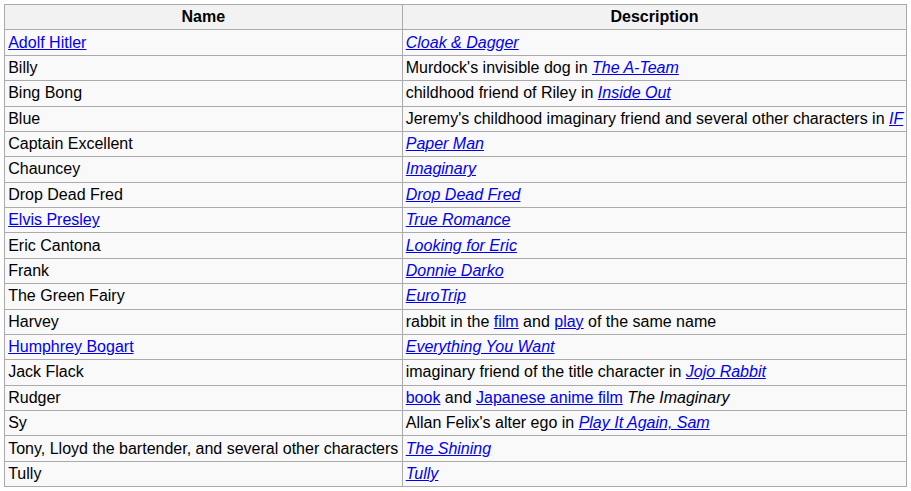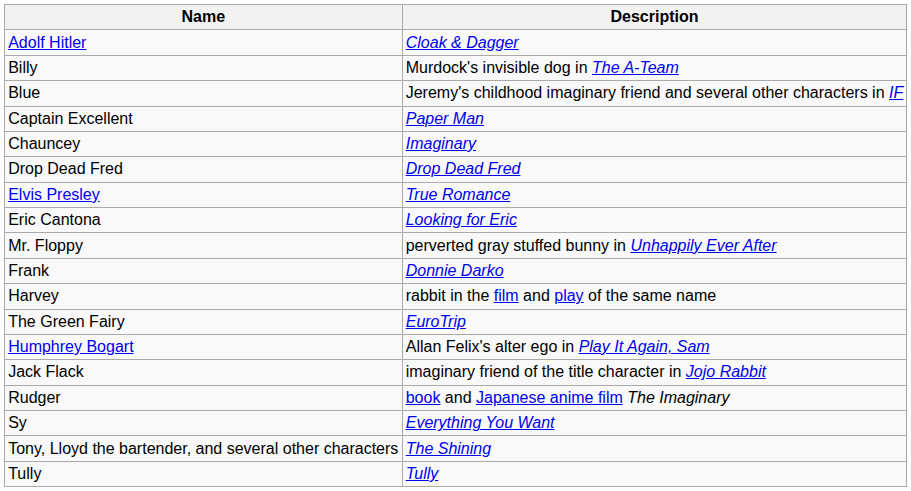- row: Bing Bong | childhood friend of Riley in Inside Out
+ row: Mr. Floppy | perverted gray stuffed bunny in Unhappily Ever After
rows swapped: The Green Fairy <-> Harvey
Humphrey Bogart | Description: Everything You Want -> Allan Felix's alter ego in Play It Again, Sam
Sy | Description: Allan Felix's alter ego in Play It Again, Sam -> Everything You Want
